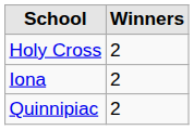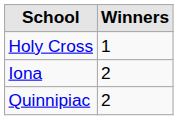Holy Cross | Winners: 2 -> 1
